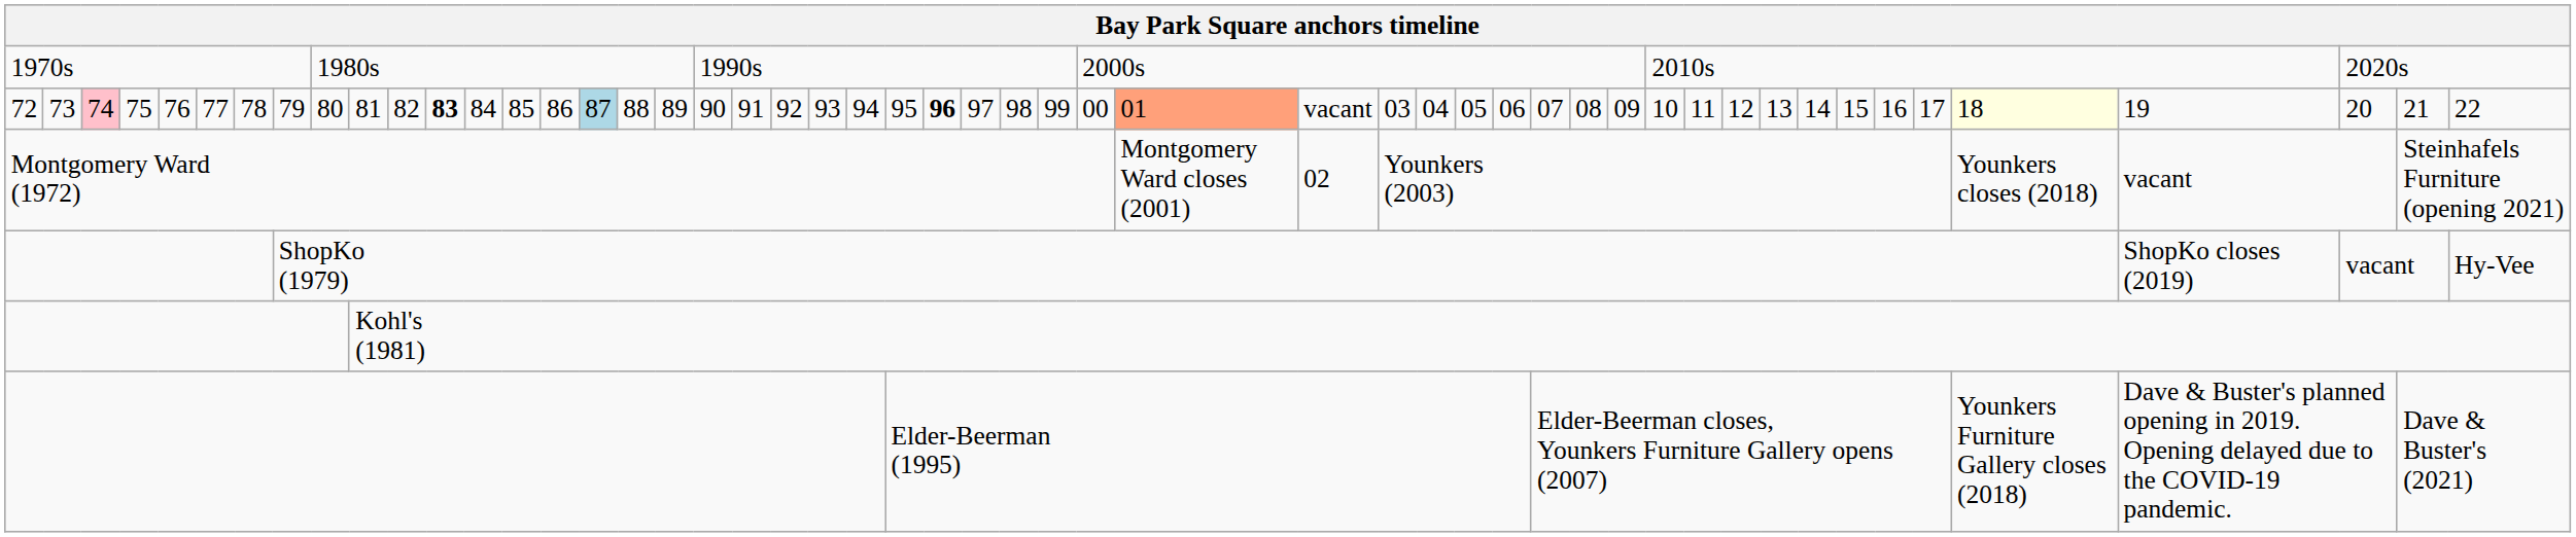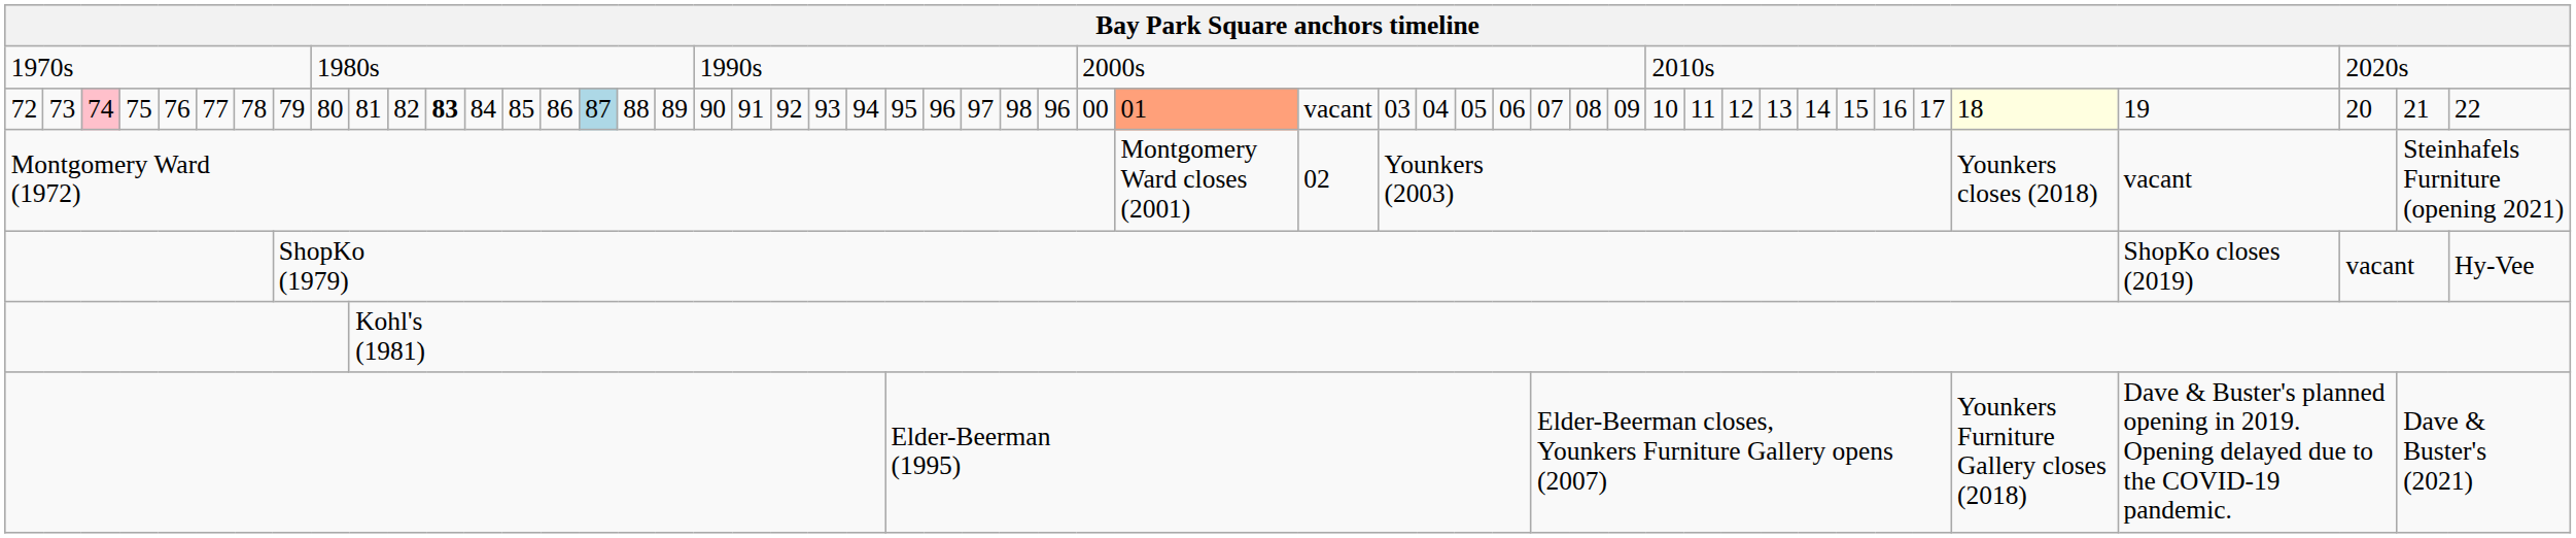72 | column 25: bold -> normal
72 | column 28: 99 -> 96
